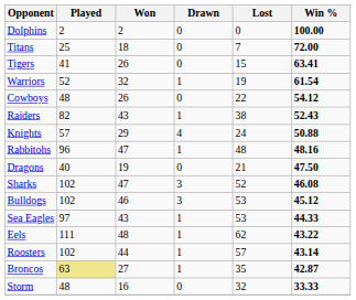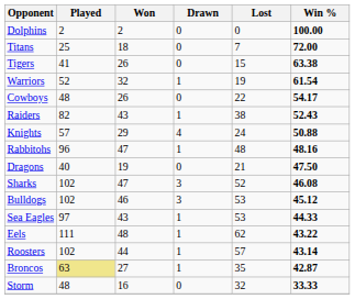Tigers | Win %: 63.41 -> 63.38
Cowboys | Win %: 54.12 -> 54.17
